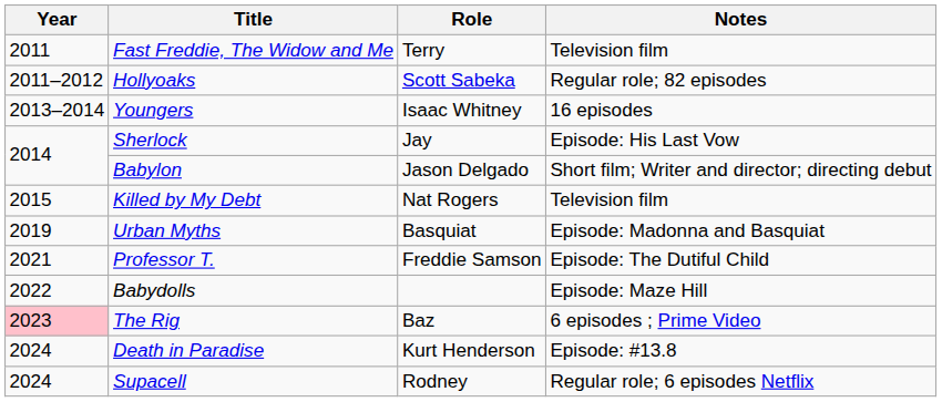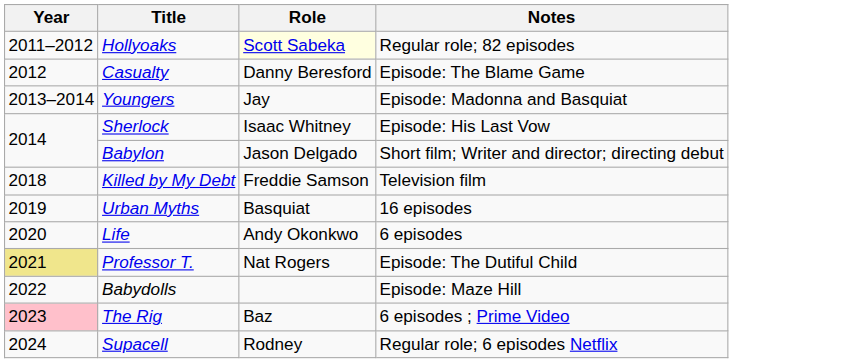- row: 2011 | Fast Freddie, The Widow and Me | Terry | Television film
Hollyoaks | Role: no background -> lightyellow background
+ row: 2012 | Casualty | Danny Beresford | Episode: The Blame Game
Youngers | Role: Isaac Whitney -> Jay
Youngers | Notes: 16 episodes -> Episode: Madonna and Basquiat
Sherlock | Role: Jay -> Isaac Whitney
Killed by My Debt | Year: 2015 -> 2018
Killed by My Debt | Role: Nat Rogers -> Freddie Samson
Urban Myths | Notes: Episode: Madonna and Basquiat -> 16 episodes
+ row: 2020 | Life | Andy Okonkwo | 6 episodes
Professor T. | Year: no background -> khaki background
Professor T. | Role: Freddie Samson -> Nat Rogers
- row: 2024 | Death in Paradise | Kurt Henderson | Episode: #13.8
